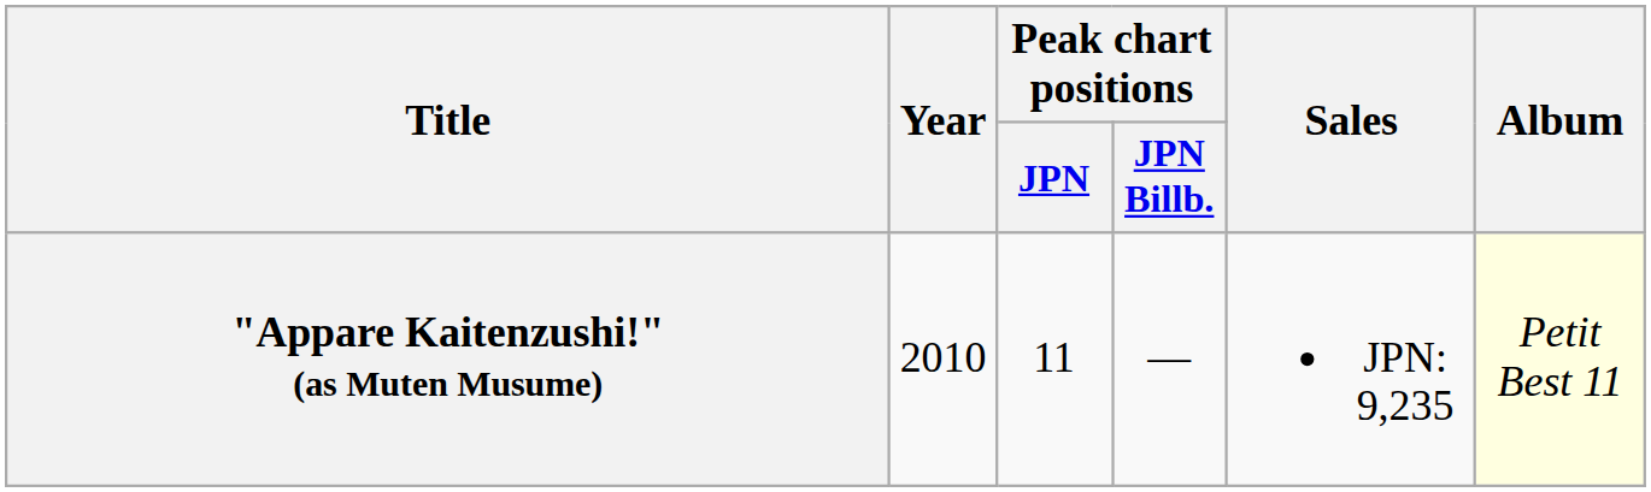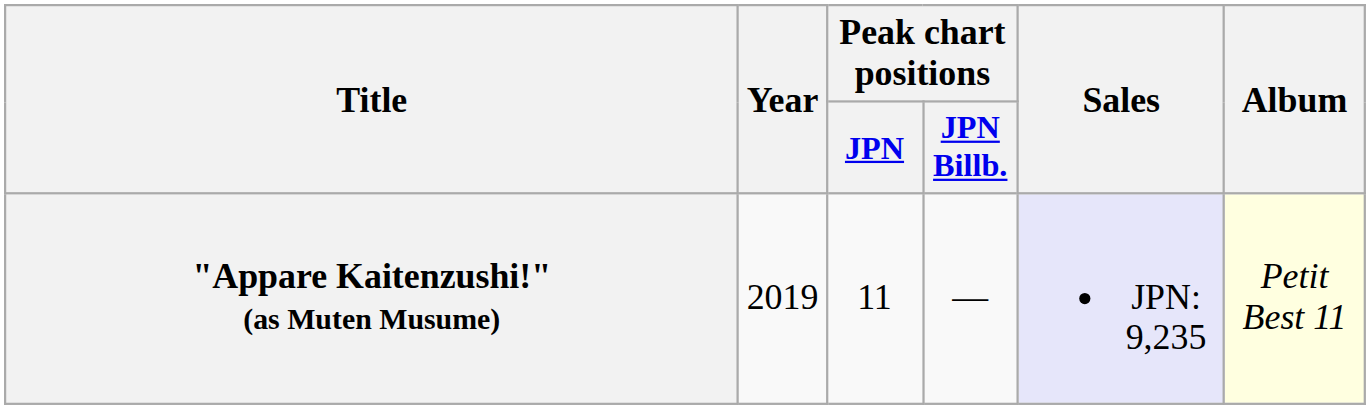"Appare Kaitenzushi!" (as Muten Musume) | Year: 2010 -> 2019
"Appare Kaitenzushi!" (as Muten Musume) | Sales: no background -> lavender background
